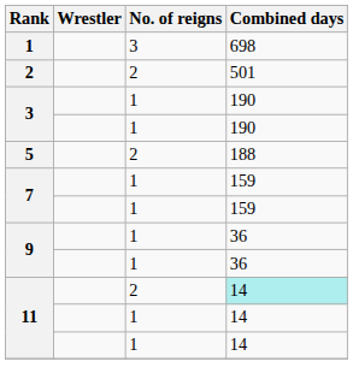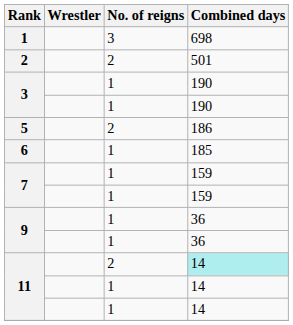5 | Combined days: 188 -> 186
+ row: 6 | 1 | 185
